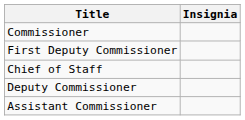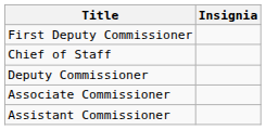- row: Commissioner
+ row: Associate Commissioner
